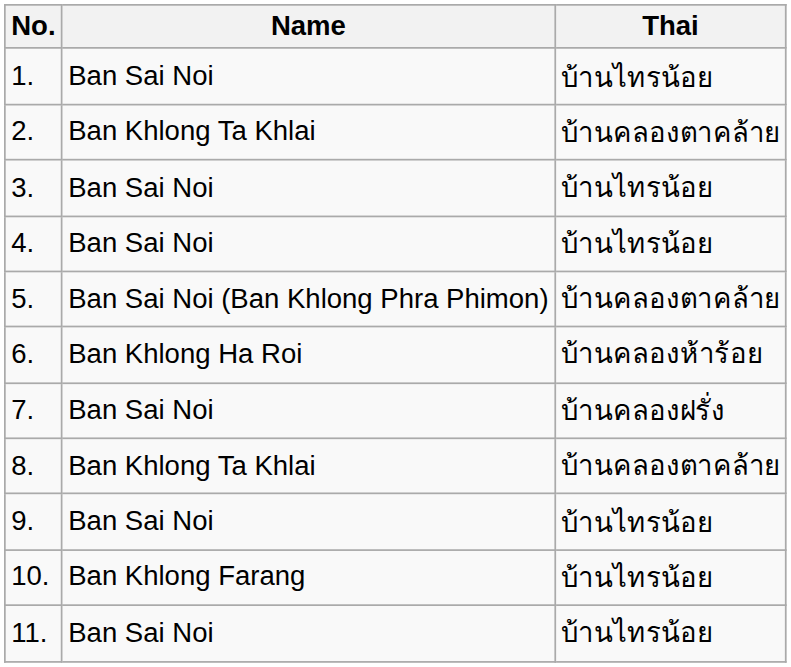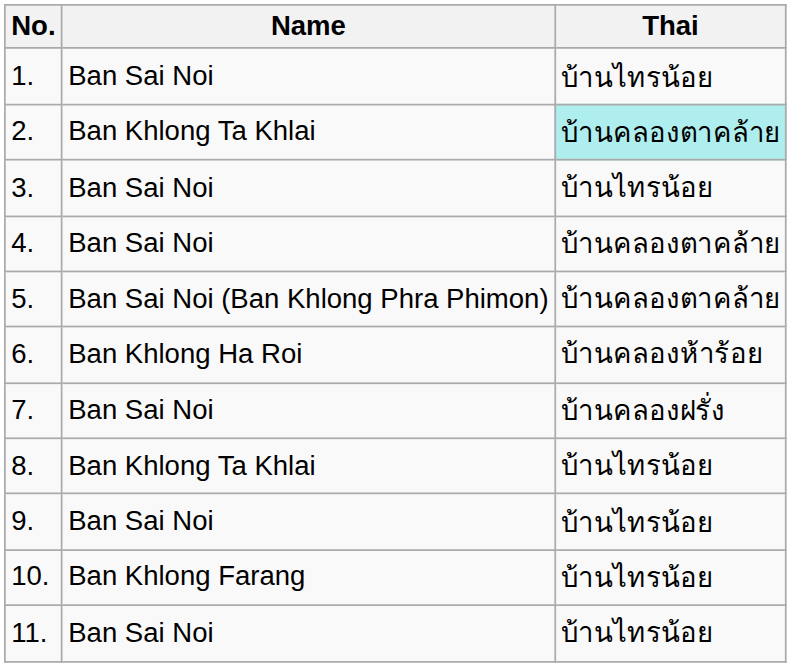2. | Thai: no background -> paleturquoise background
4. | Thai: บ้านไทรน้อย -> บ้านคลองตาคล้าย
8. | Thai: บ้านคลองตาคล้าย -> บ้านไทรน้อย
